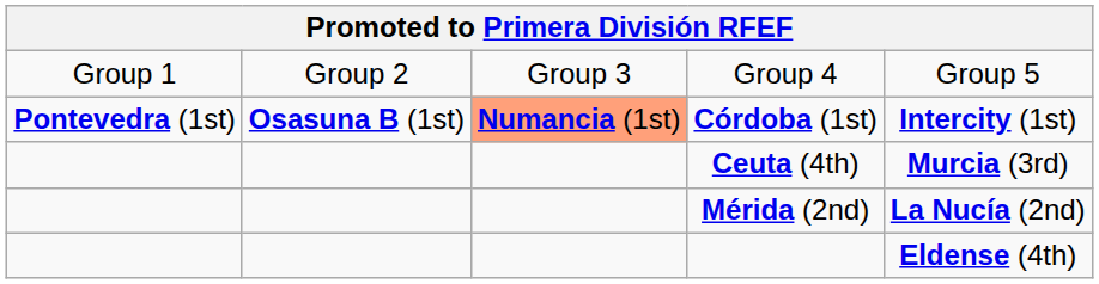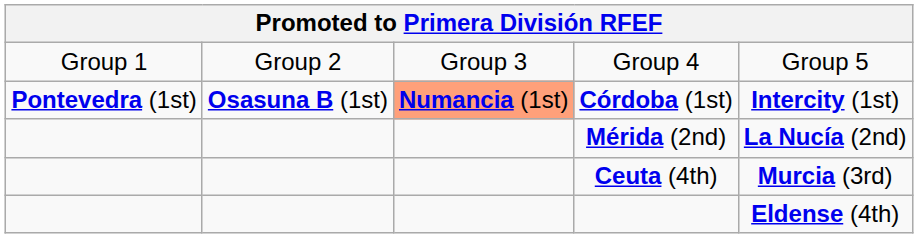rows swapped: Mérida (2nd) <-> Ceuta (4th)
